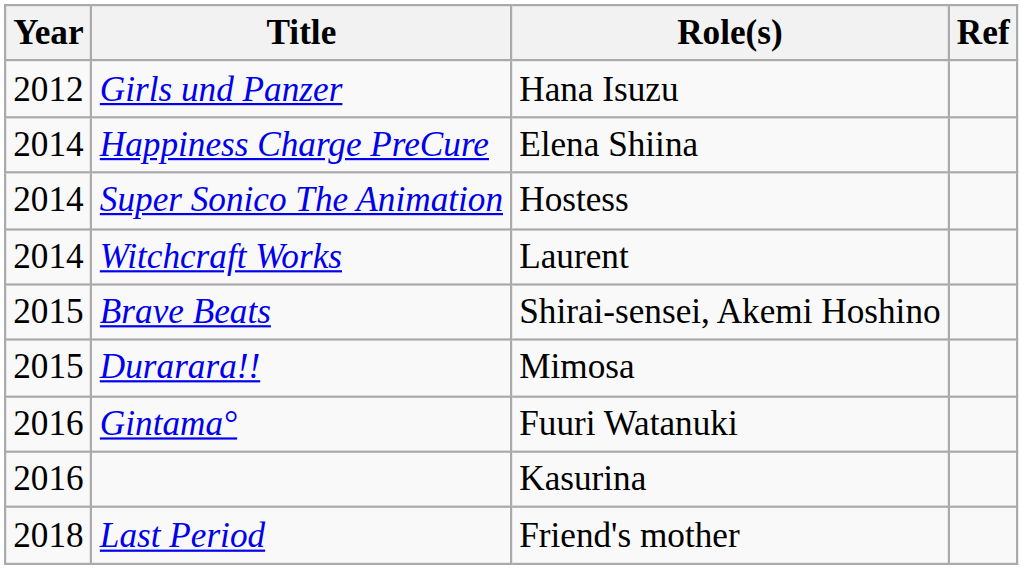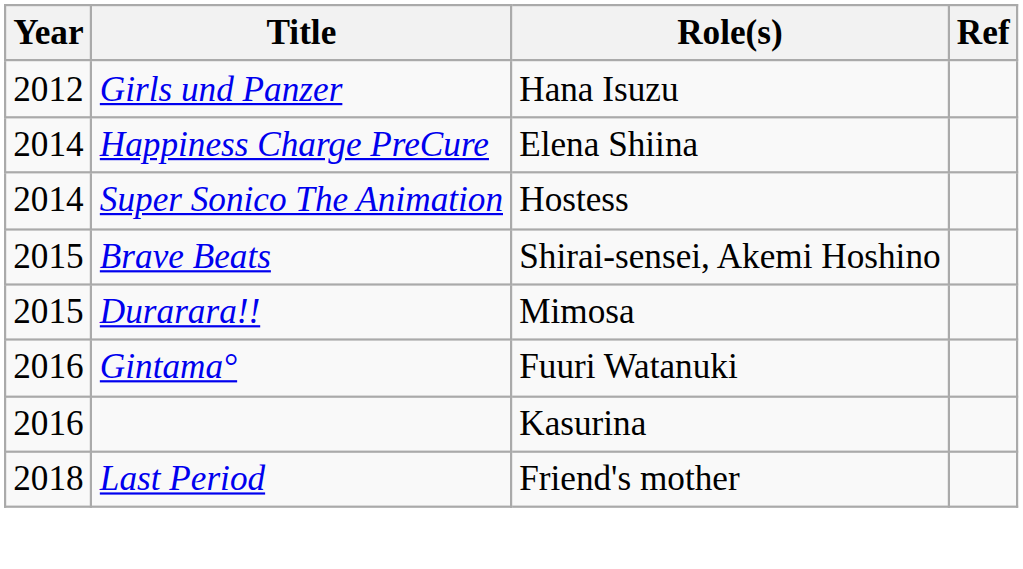- row: 2014 | Witchcraft Works | Laurent
